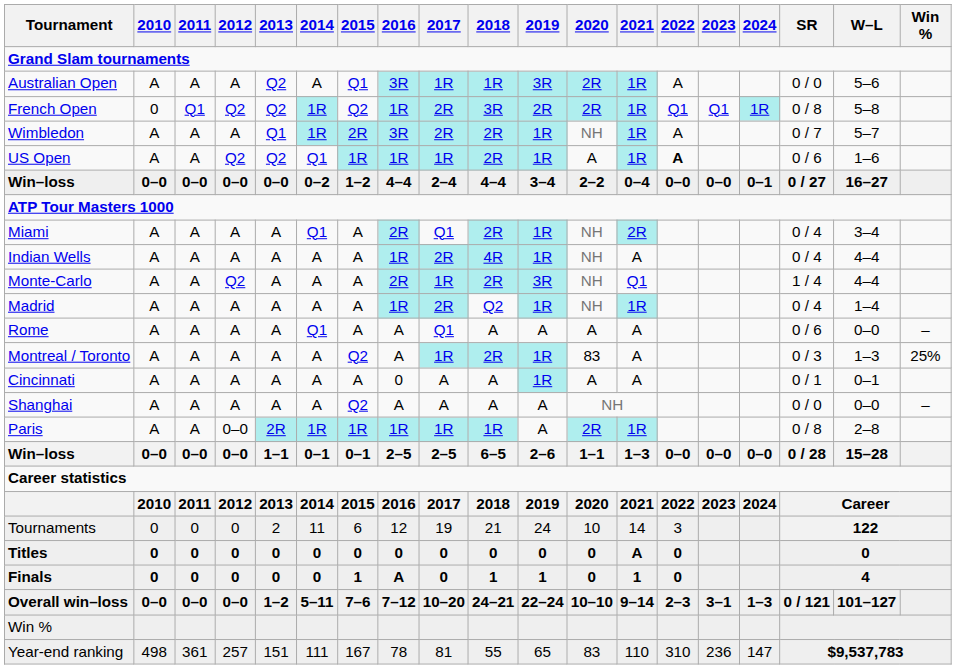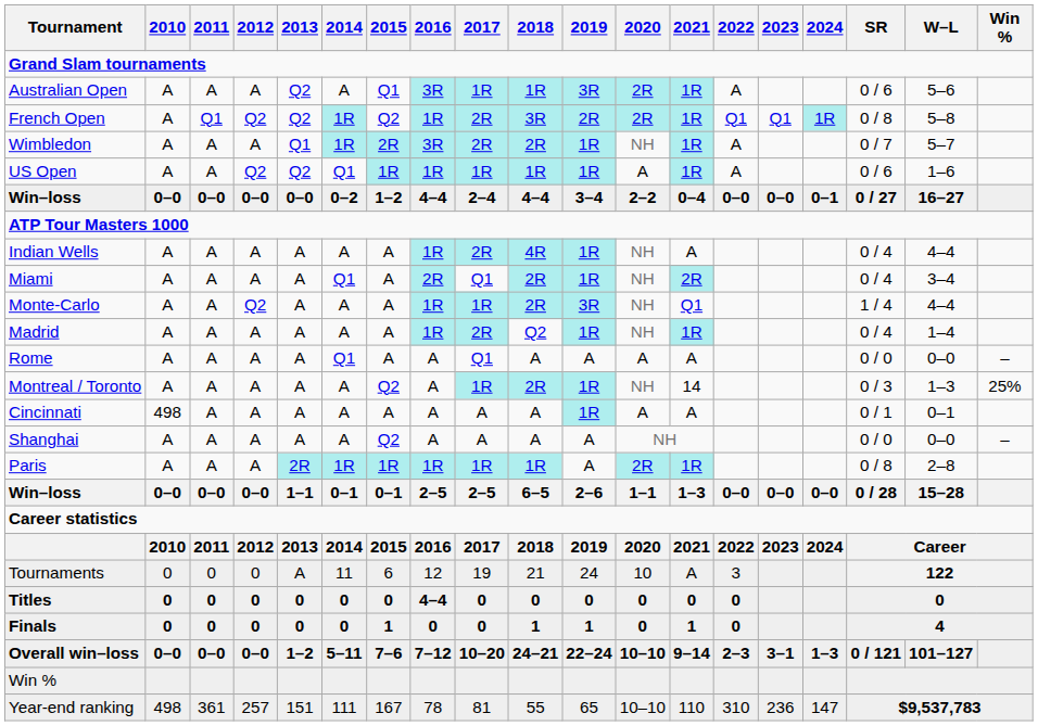Australian Open | SR: 0 / 0 -> 0 / 6
French Open | 2010: 0 -> A
US Open | 2018: 2R -> 1R
US Open | 2022: bold -> normal
rows swapped: Indian Wells <-> Miami
Monte-Carlo | 2016: 2R -> 1R
Rome | SR: 0 / 6 -> 0 / 0
Montreal / Toronto | 2020: 83 -> NH
Montreal / Toronto | 2021: A -> 14
Cincinnati | 2010: A -> 498
Cincinnati | 2016: 0 -> A
Paris | 2012: 0–0 -> A
Tournaments | 2013: 2 -> A
Tournaments | 2021: 14 -> A
Titles | 2016: 0 -> 4–4
Titles | 2021: A -> 0
Finals | 2016: A -> 0
Year-end ranking | 2020: 83 -> 10–10
